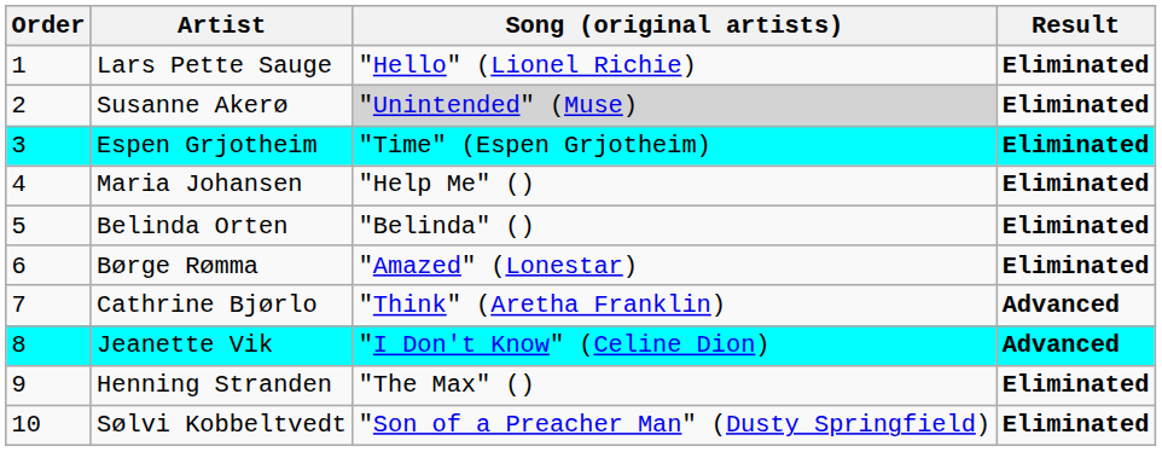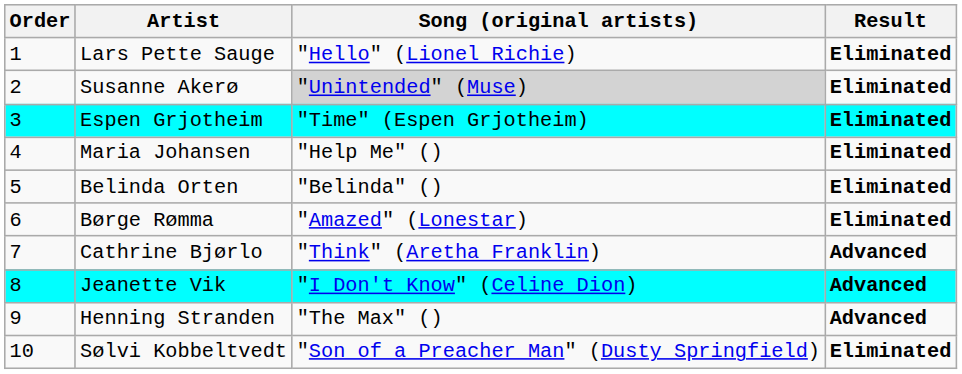Henning Stranden | Result: Eliminated -> Advanced
